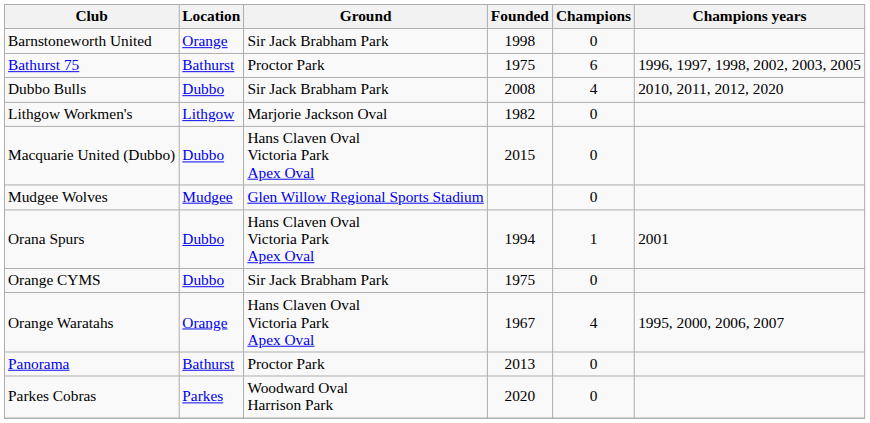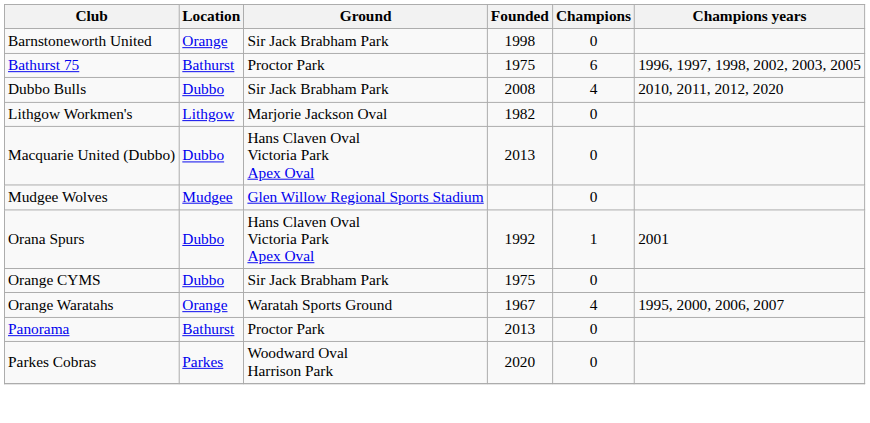Macquarie United (Dubbo) | Founded: 2015 -> 2013
Orana Spurs | Founded: 1994 -> 1992
Orange Waratahs | Ground: Hans Claven Oval Victoria Park Apex Oval -> Waratah Sports Ground
